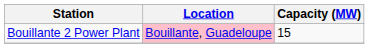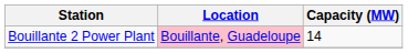Bouillante 2 Power Plant | Capacity (MW): 15 -> 14
